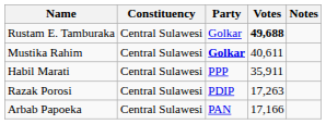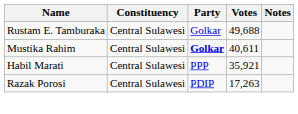Rustam E. Tamburaka | Votes: bold -> normal
Habil Marati | Votes: 35,911 -> 35,921
- row: Arbab Papoeka | Central Sulawesi | PAN | 17,166
